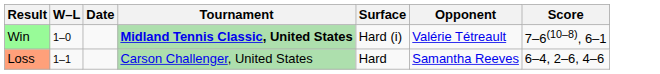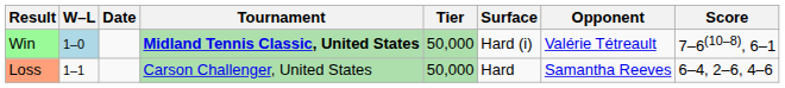+ column: Tier | 50,000 | 50,000
Win | W–L: no background -> lightblue background
